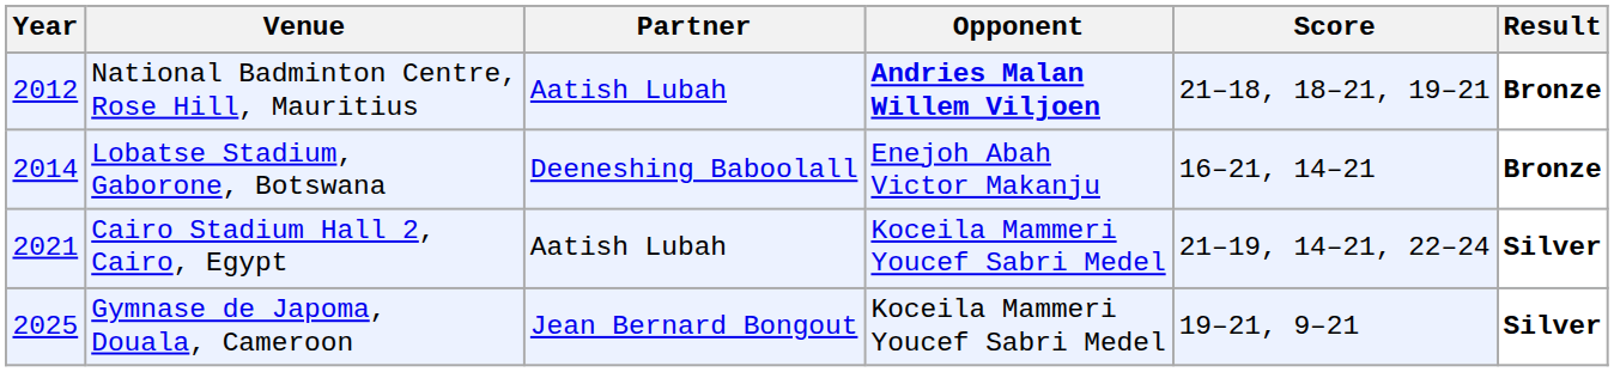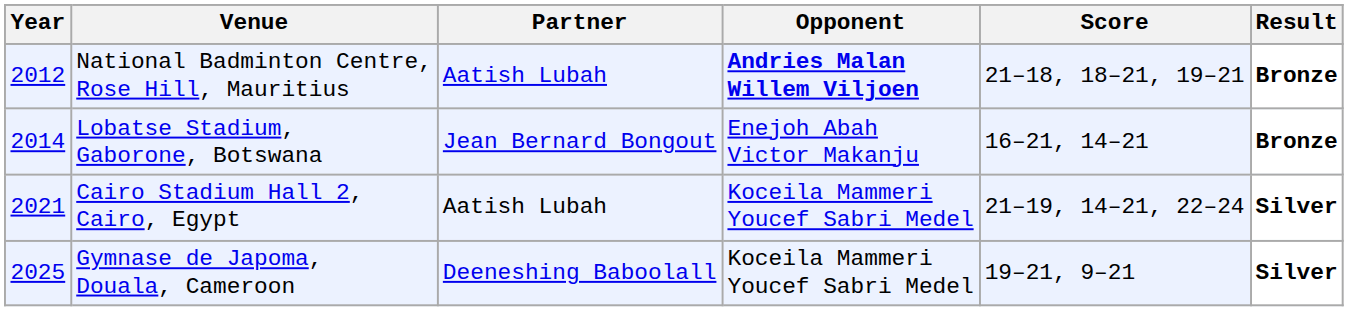Lobatse Stadium, Gaborone, Botswana | Partner: Deeneshing Baboolall -> Jean Bernard Bongout
Gymnase de Japoma, Douala, Cameroon | Partner: Jean Bernard Bongout -> Deeneshing Baboolall
